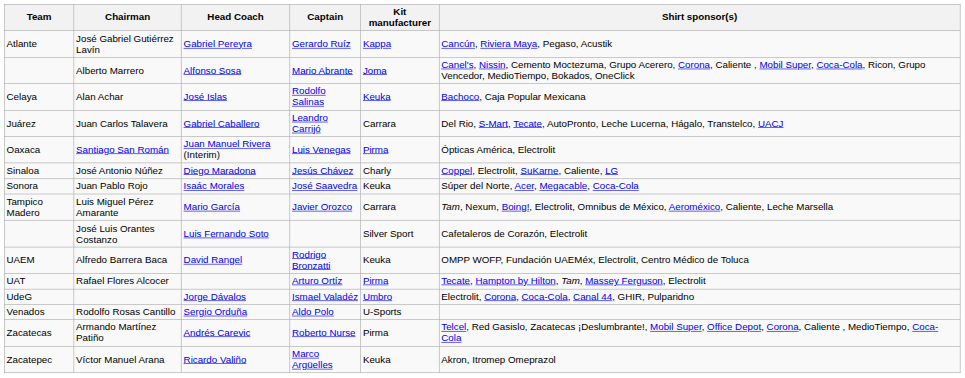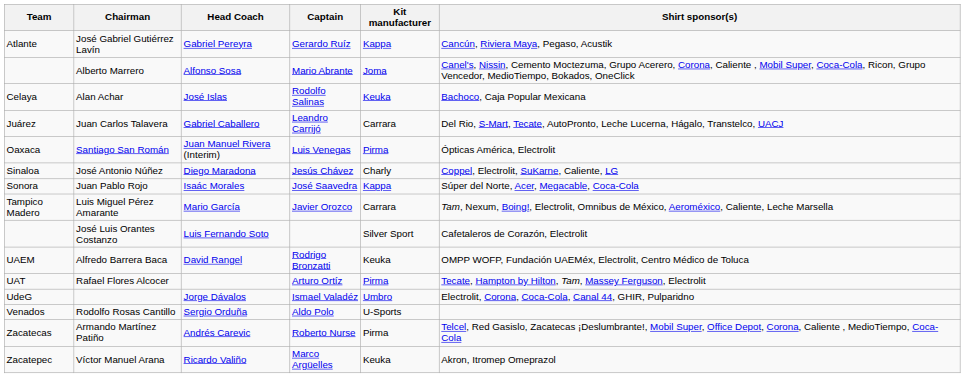Juan Pablo Rojo | Kit manufacturer: Keuka -> Kappa
